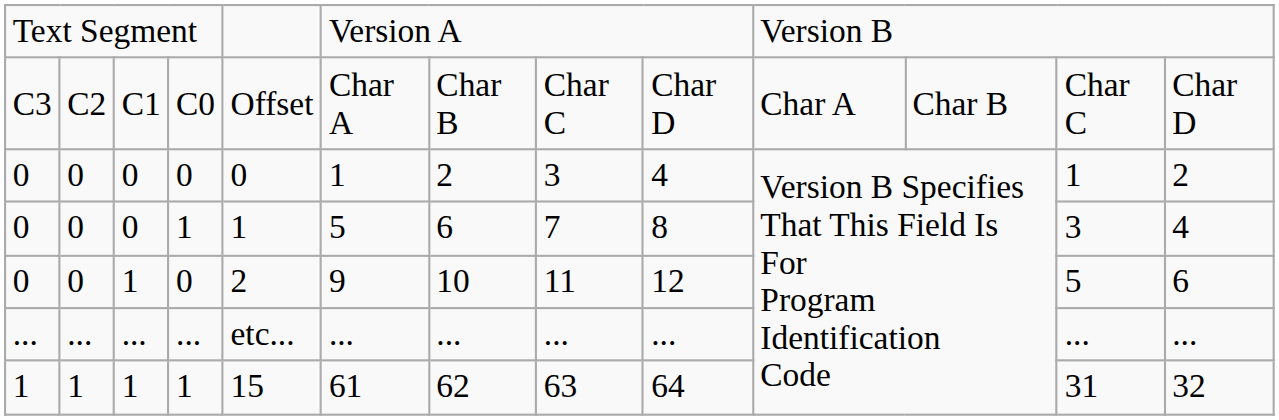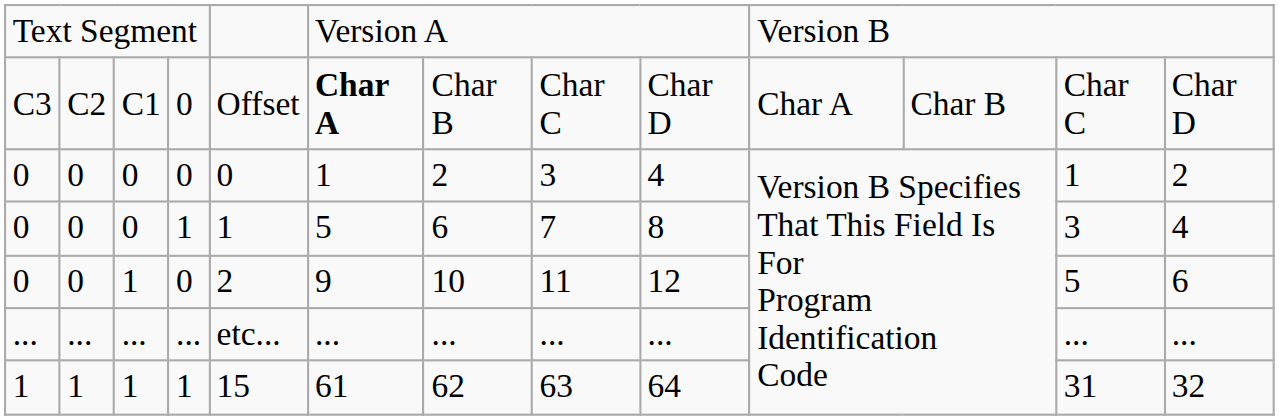C3 | column 4: C0 -> 0
C3 | column 6: normal -> bold
